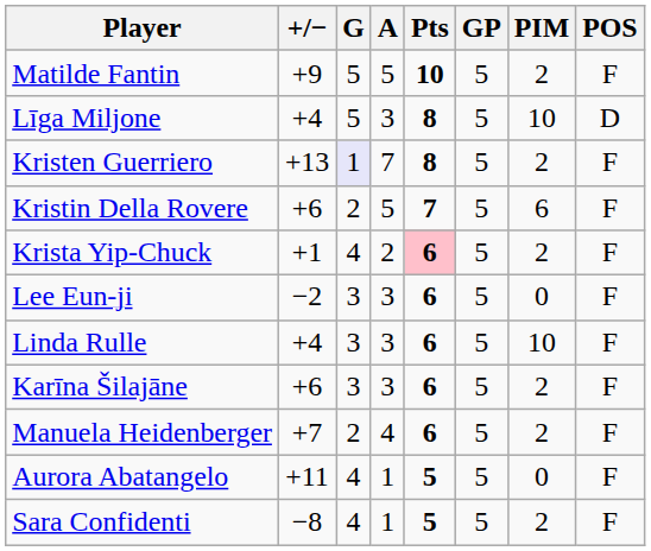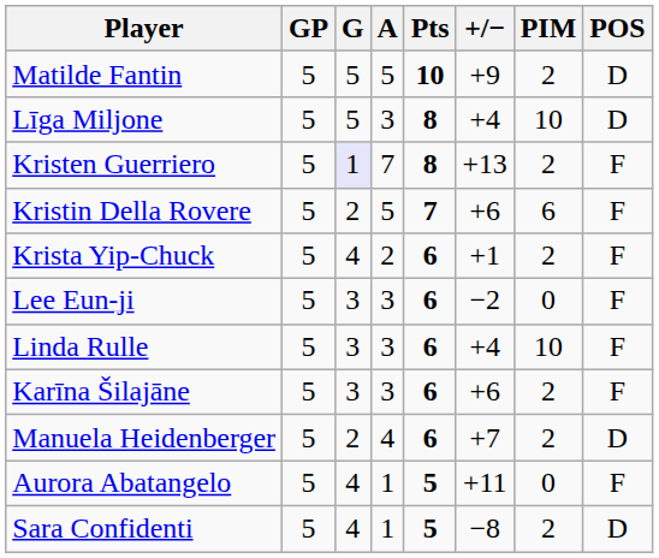columns swapped: GP <-> +/−
Matilde Fantin | POS: F -> D
Krista Yip-Chuck | Pts: pink background -> no background
Manuela Heidenberger | POS: F -> D
Sara Confidenti | POS: F -> D
